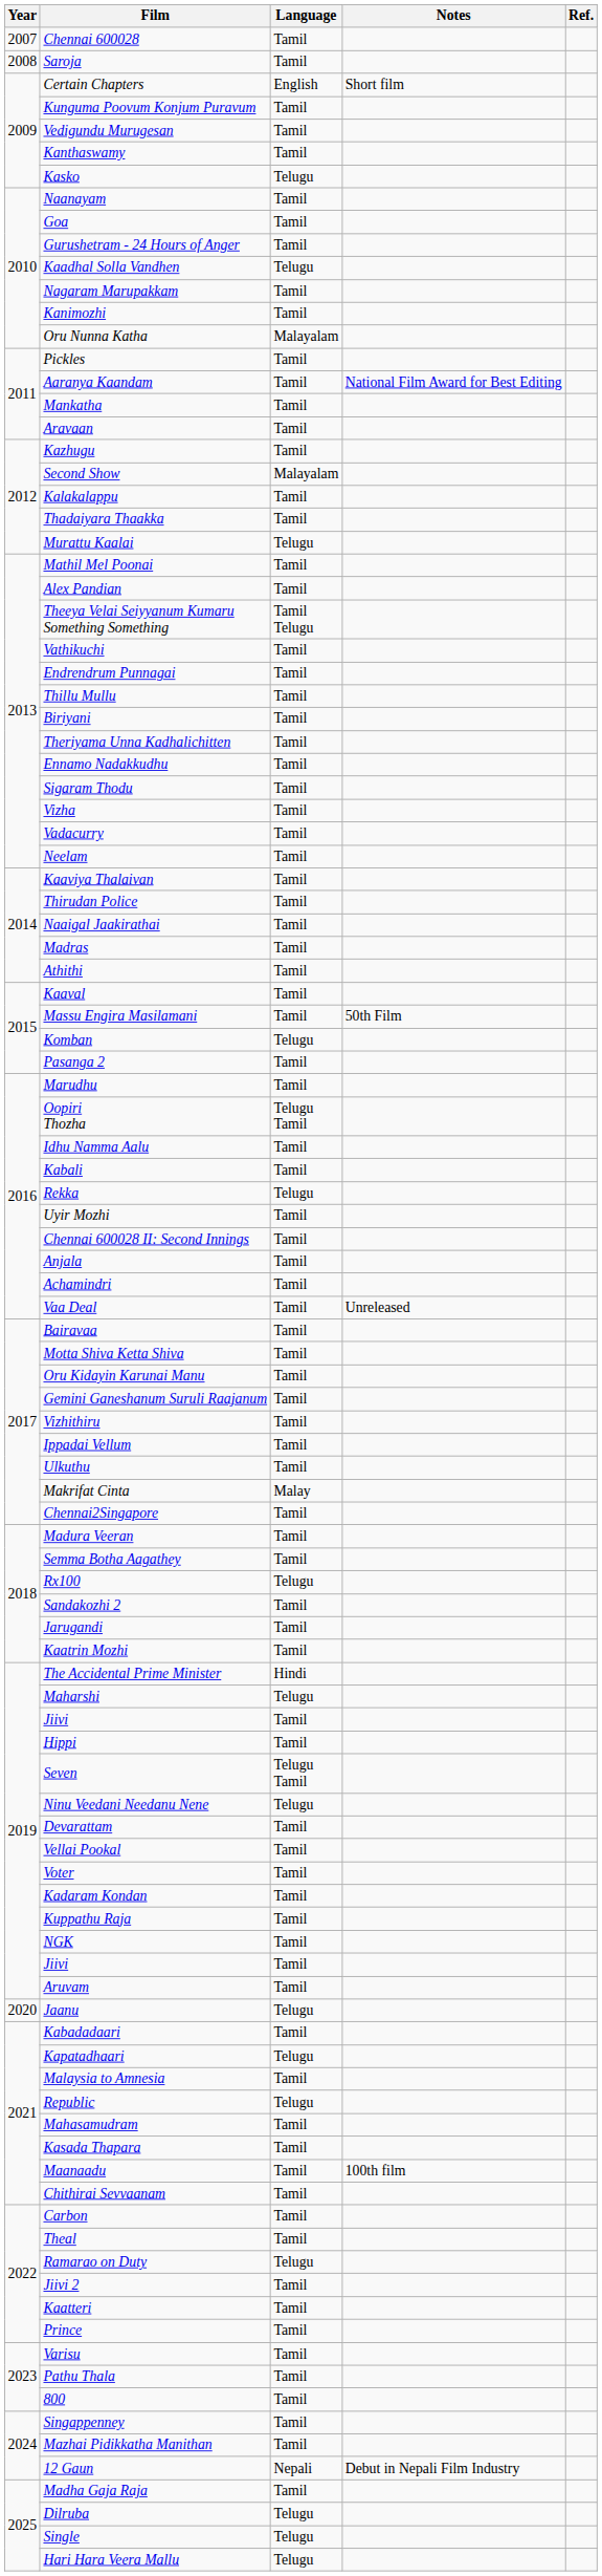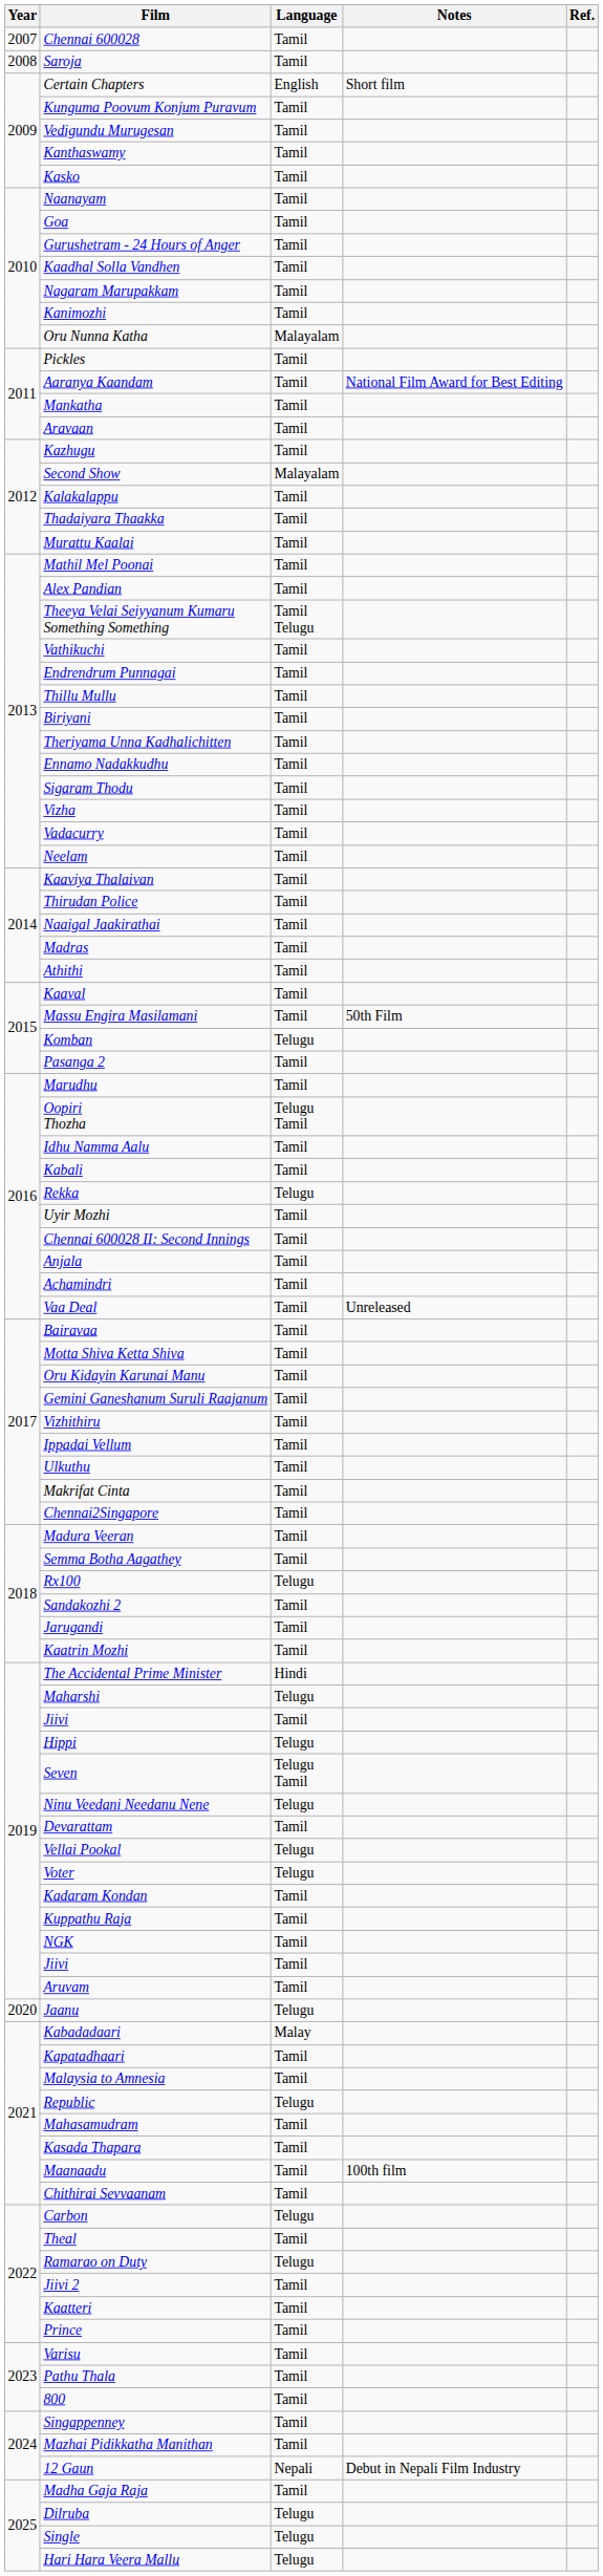Kasko | Language: Telugu -> Tamil
Kaadhal Solla Vandhen | Language: Telugu -> Tamil
Murattu Kaalai | Language: Telugu -> Tamil
Makrifat Cinta | Language: Malay -> Tamil
Hippi | Language: Tamil -> Telugu
Vellai Pookal | Language: Tamil -> Telugu
Voter | Language: Tamil -> Telugu
Kabadadaari | Language: Tamil -> Malay
Kapatadhaari | Language: Telugu -> Tamil
Carbon | Language: Tamil -> Telugu
